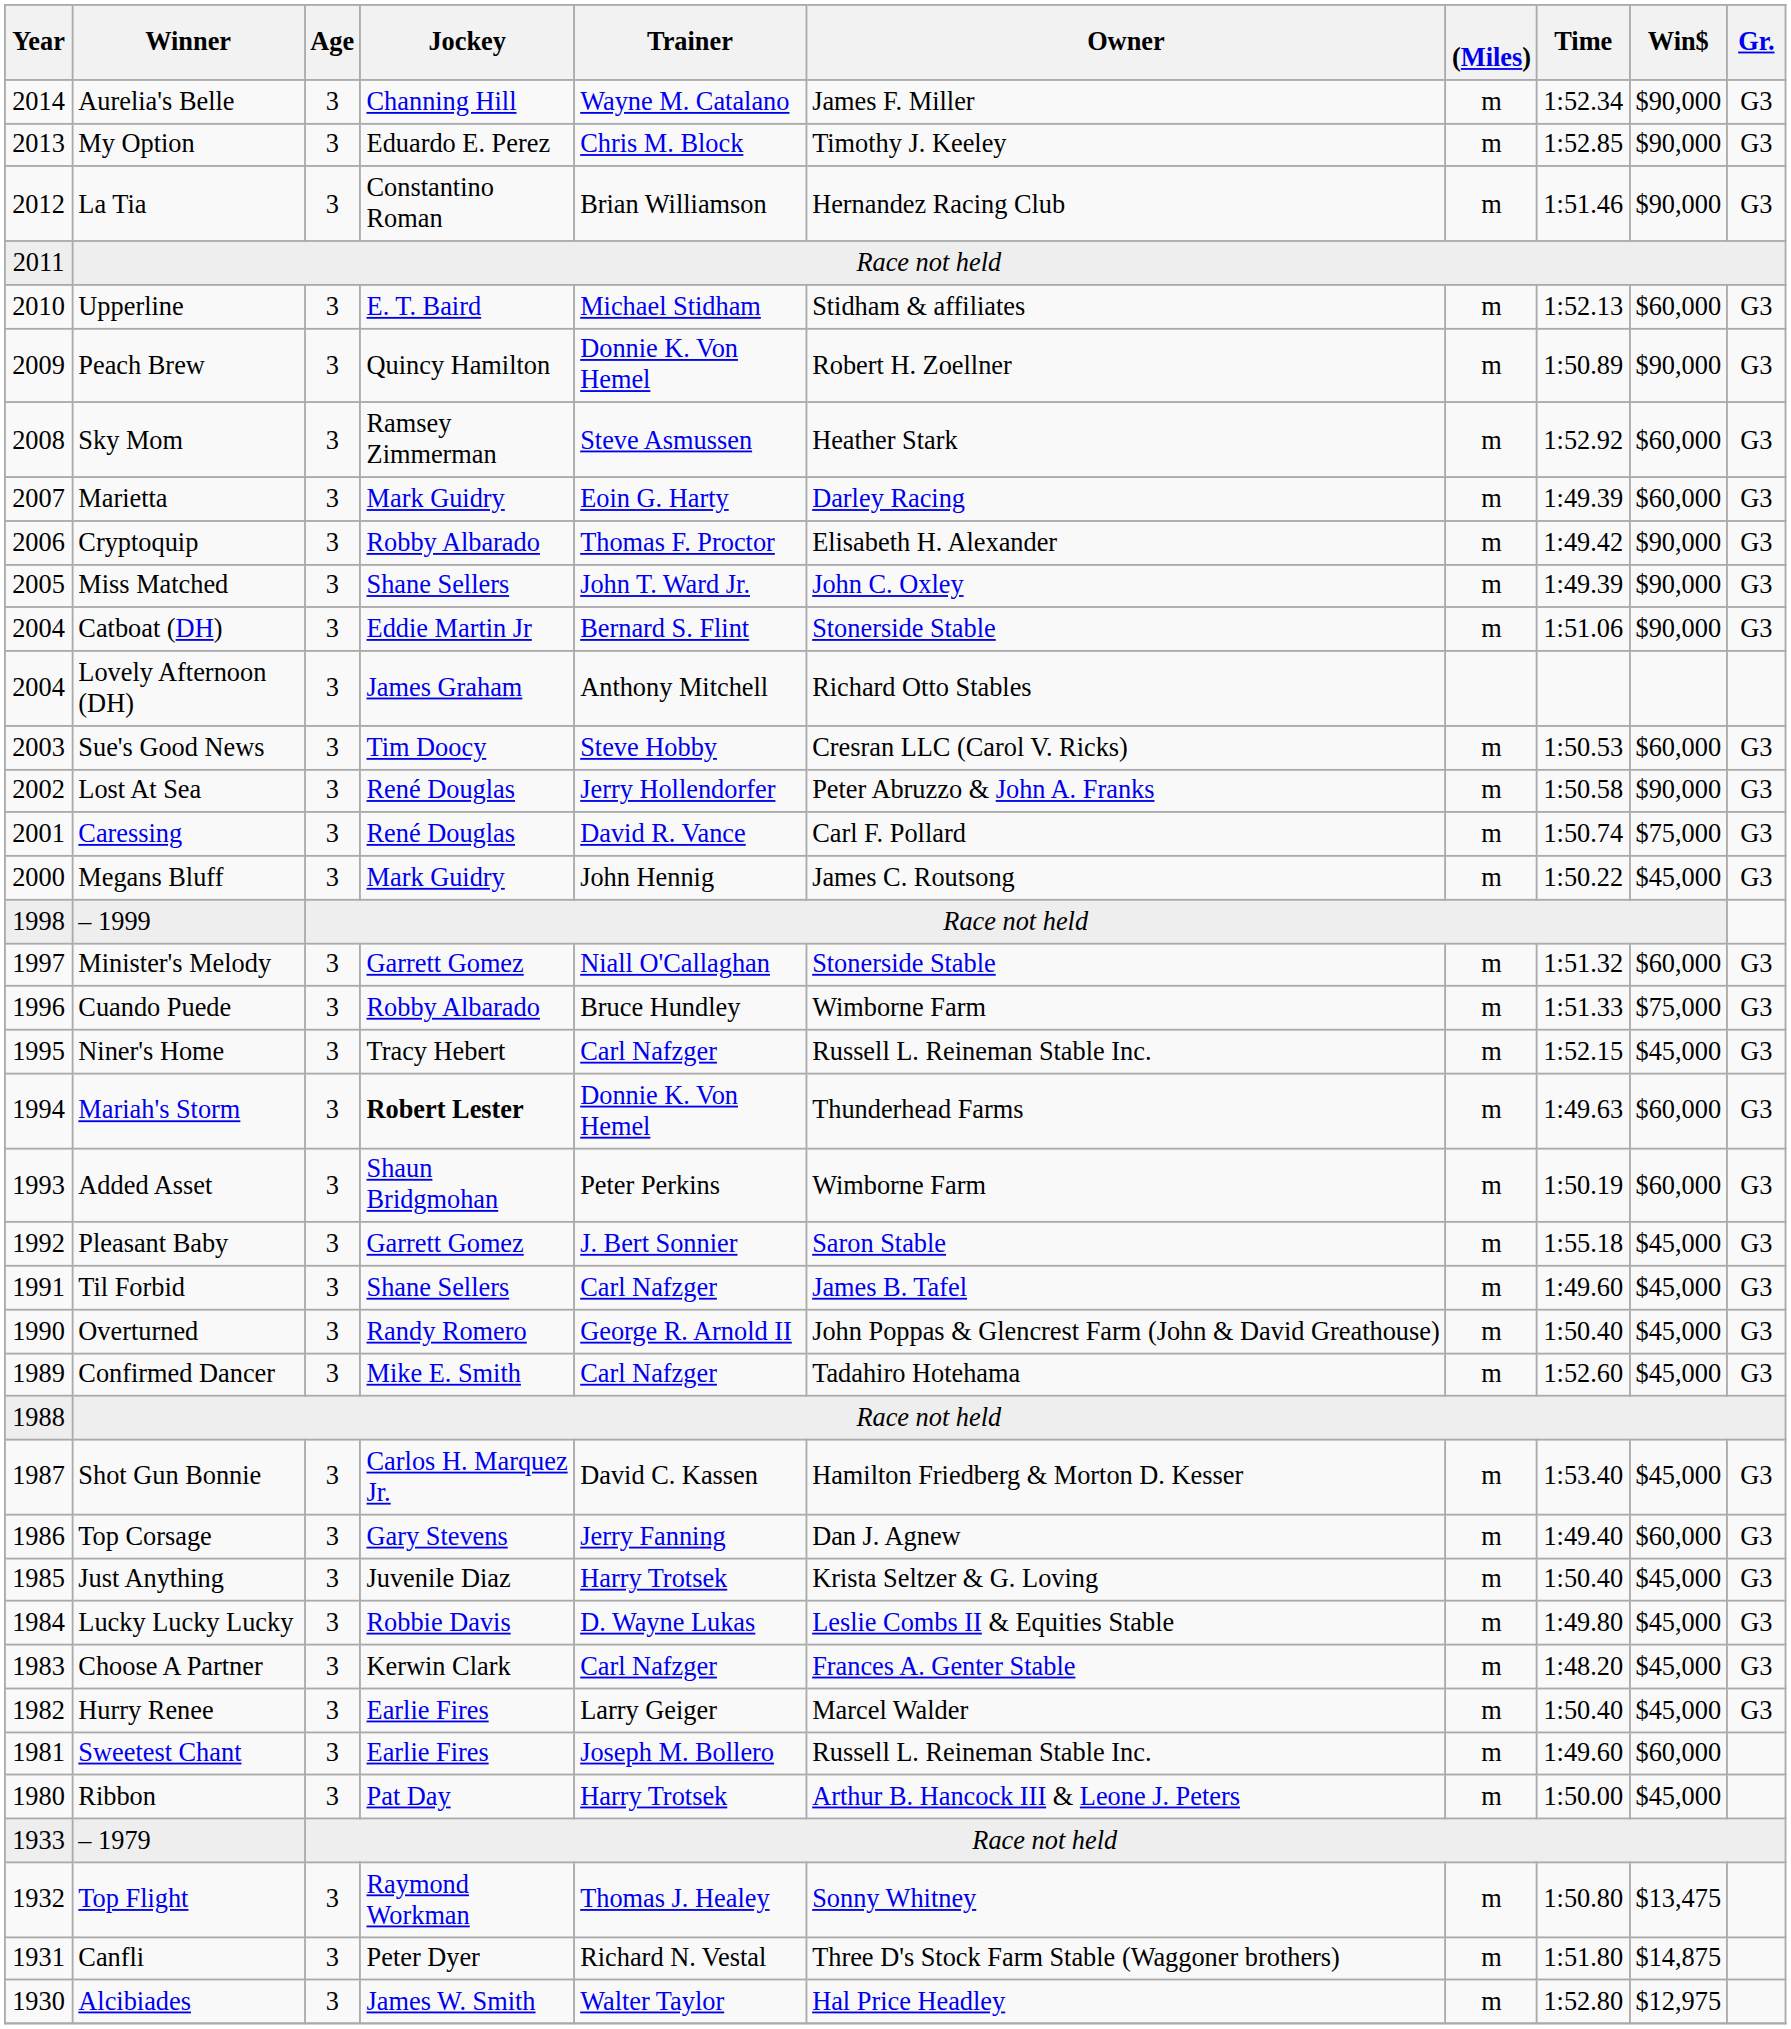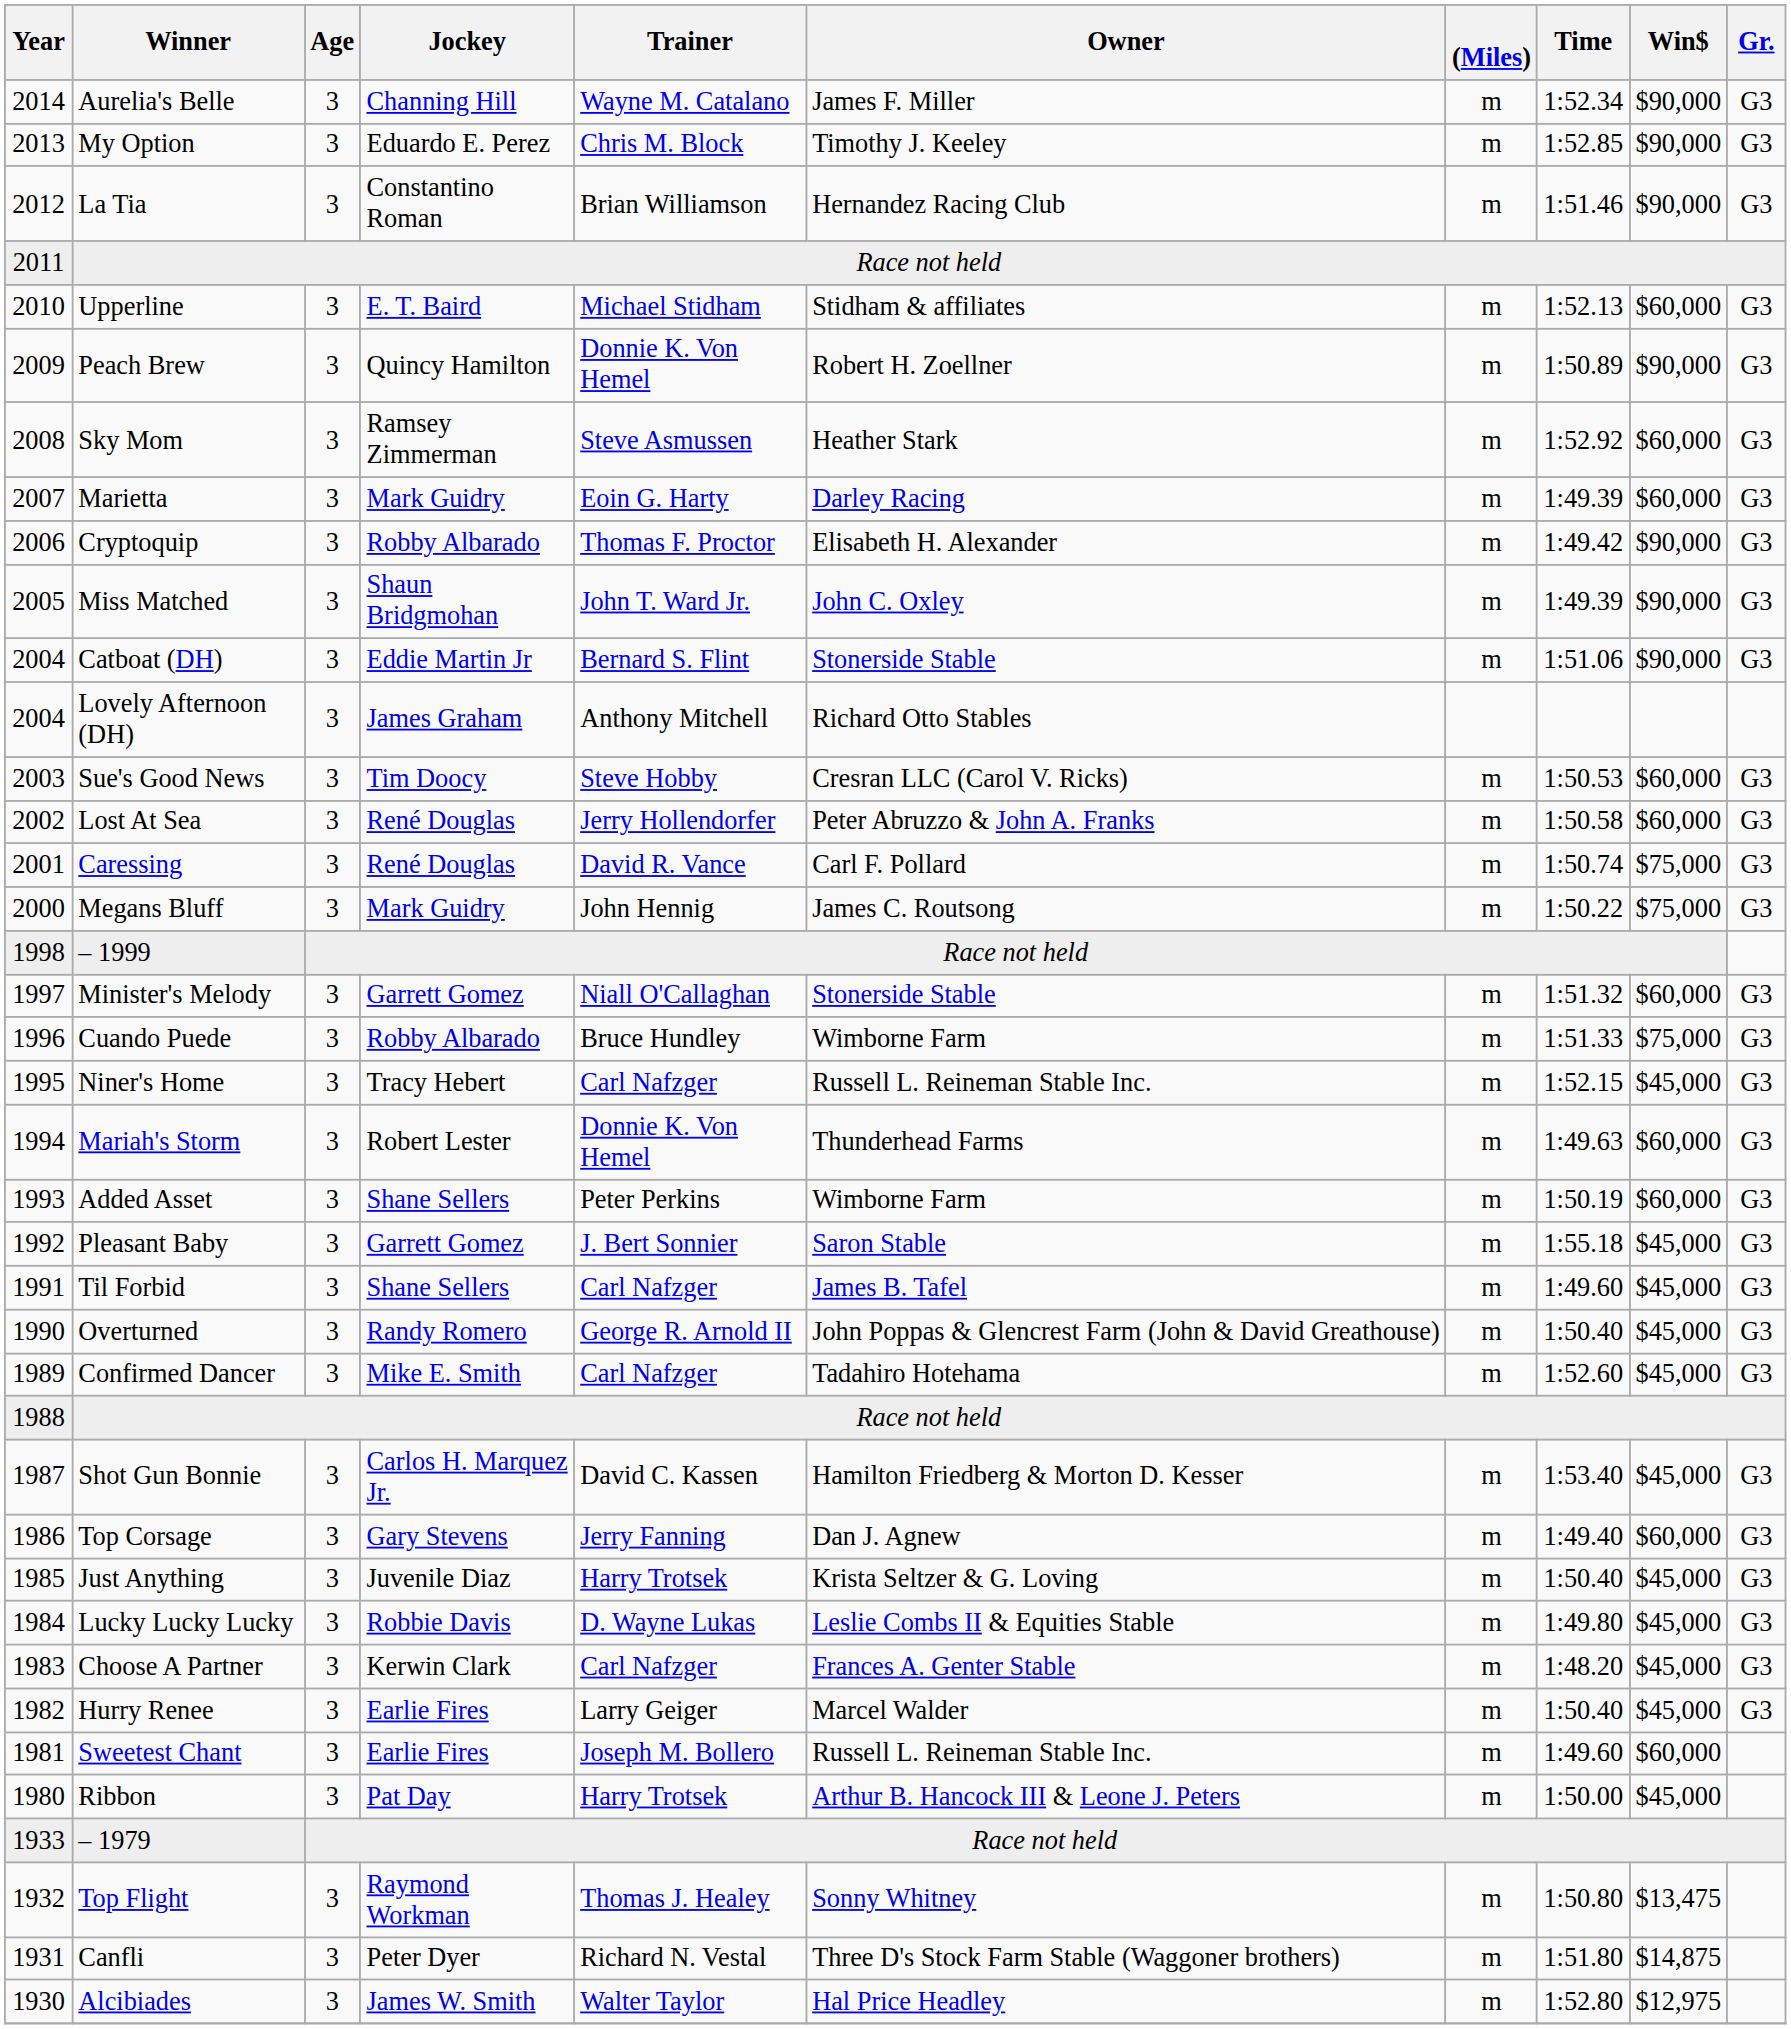Miss Matched | Jockey: Shane Sellers -> Shaun Bridgmohan
Lost At Sea | Win$: $90,000 -> $60,000
Megans Bluff | Win$: $45,000 -> $75,000
Mariah's Storm | Jockey: bold -> normal
Added Asset | Jockey: Shaun Bridgmohan -> Shane Sellers
